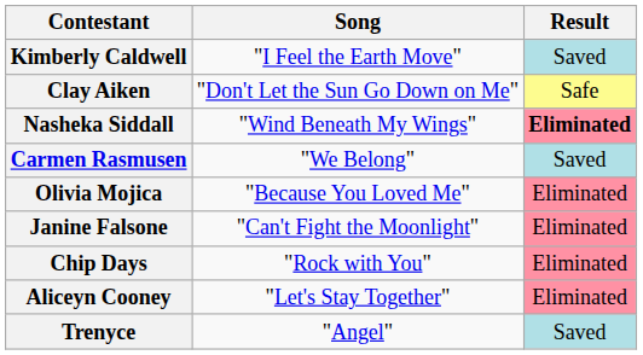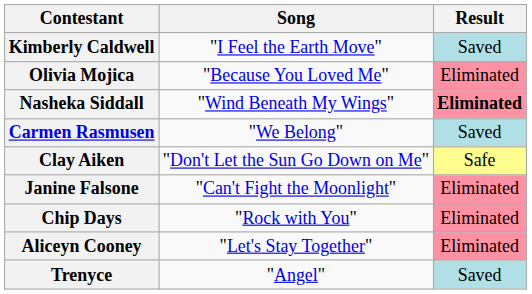rows swapped: Clay Aiken <-> Olivia Mojica
